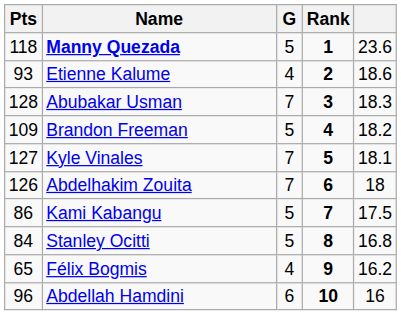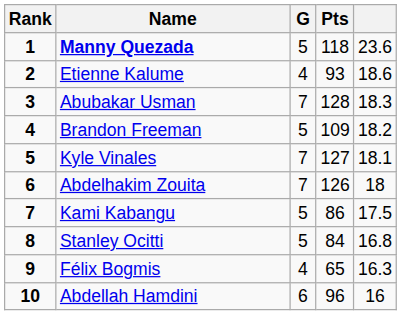columns swapped: Rank <-> Pts
Félix Bogmis | column 5: 16.2 -> 16.3
